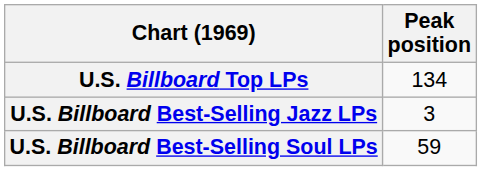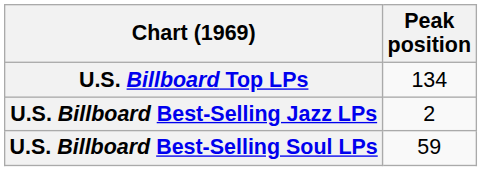U.S. Billboard Best-Selling Jazz LPs | Peak position: 3 -> 2
